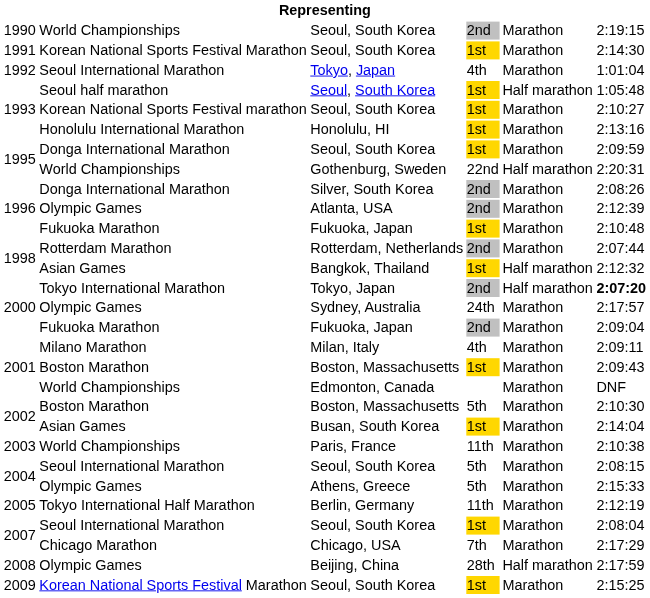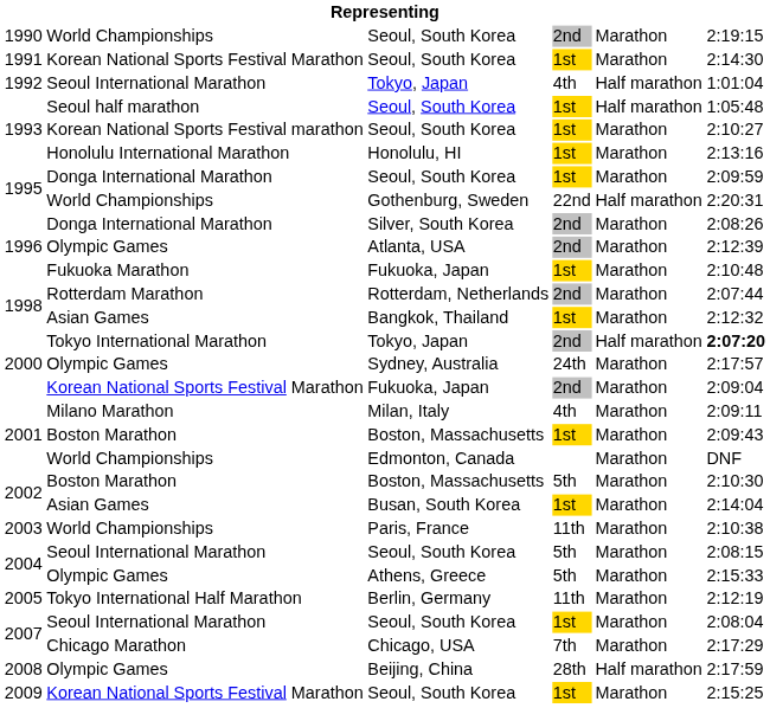1992 / Tokyo, Japan | column 5: Marathon -> Half marathon
Bangkok, Thailand | column 5: Half marathon -> Marathon
2000 / Fukuoka, Japan | column 2: Fukuoka Marathon -> Korean National Sports Festival Marathon
